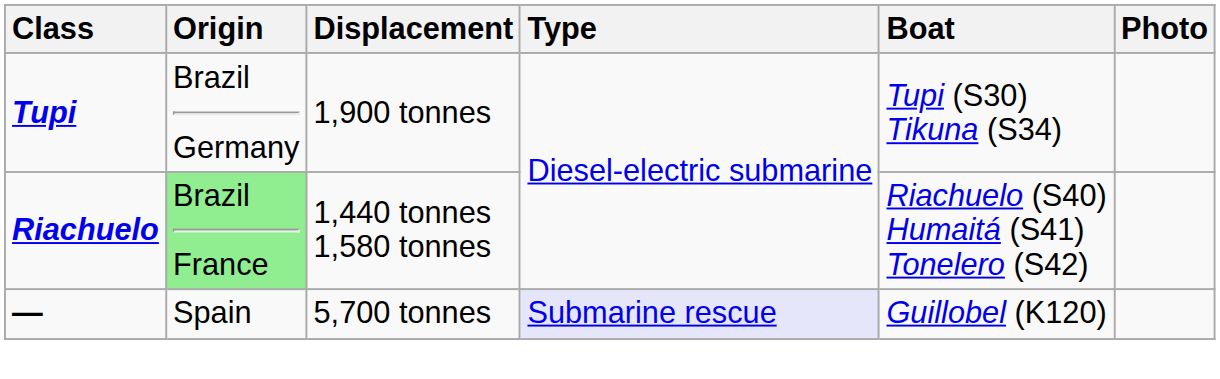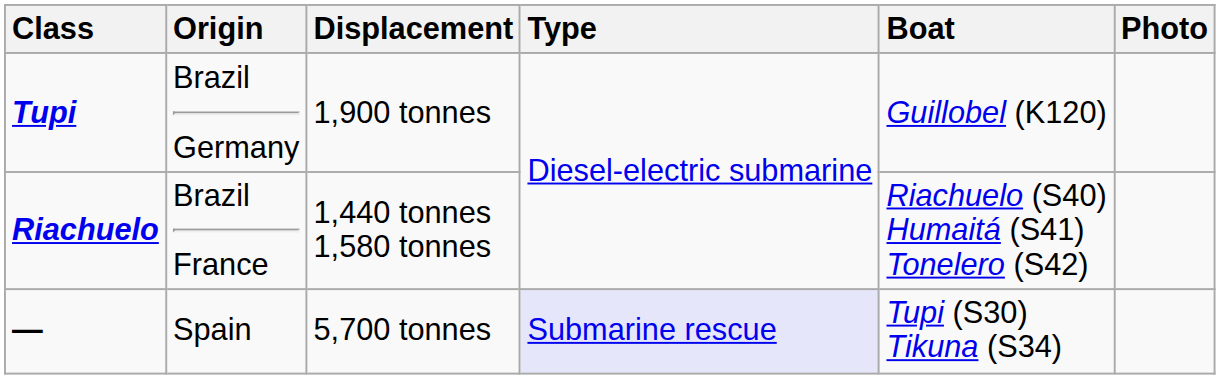Tupi | Boat: Tupi (S30) Tikuna (S34) -> Guillobel (K120)
Riachuelo | Origin: lightgreen background -> no background
— | Boat: Guillobel (K120) -> Tupi (S30) Tikuna (S34)
